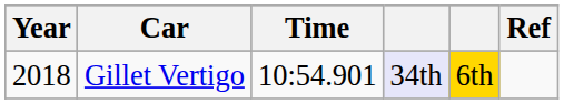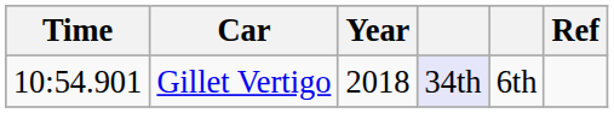columns swapped: Year <-> Time
Gillet Vertigo | column 5: gold background -> no background
